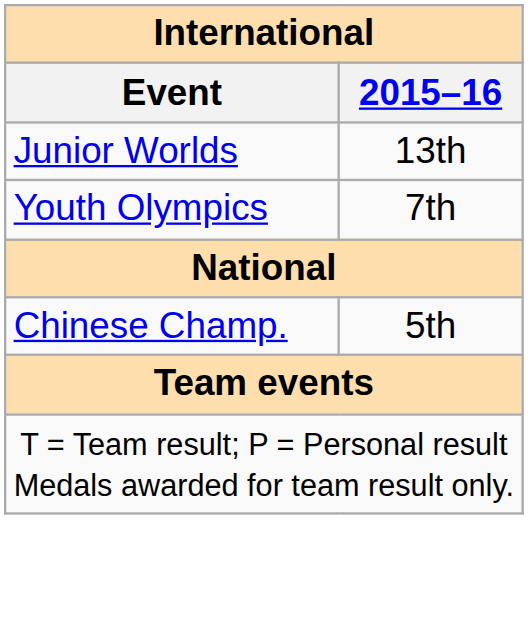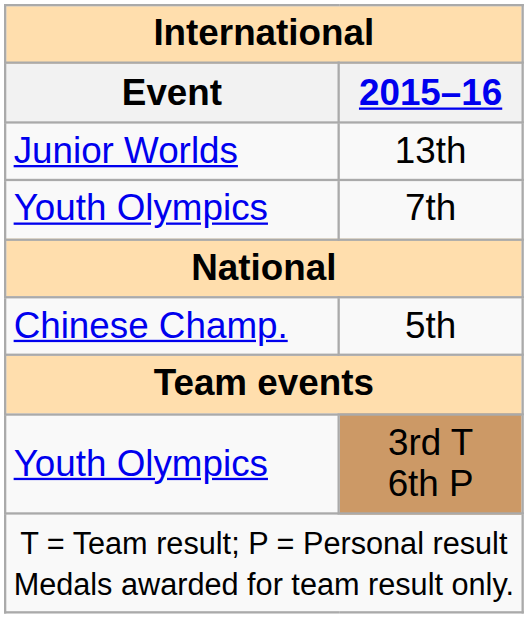+ row: Youth Olympics | 3rd T 6th P
